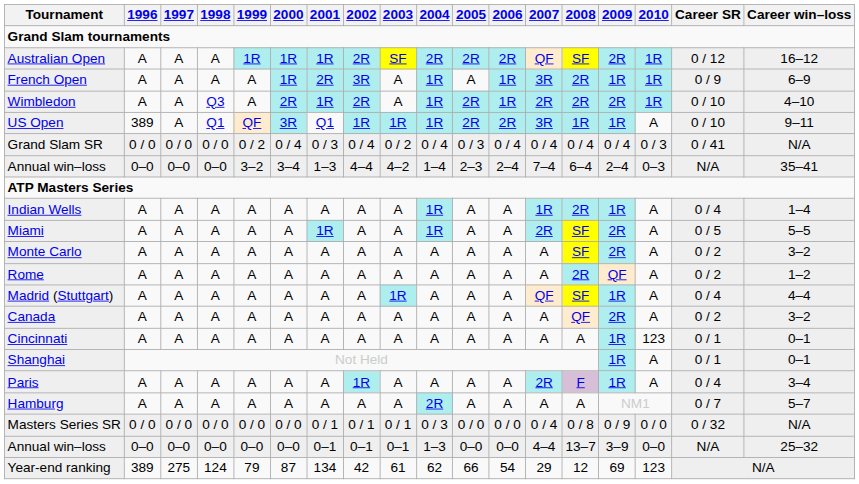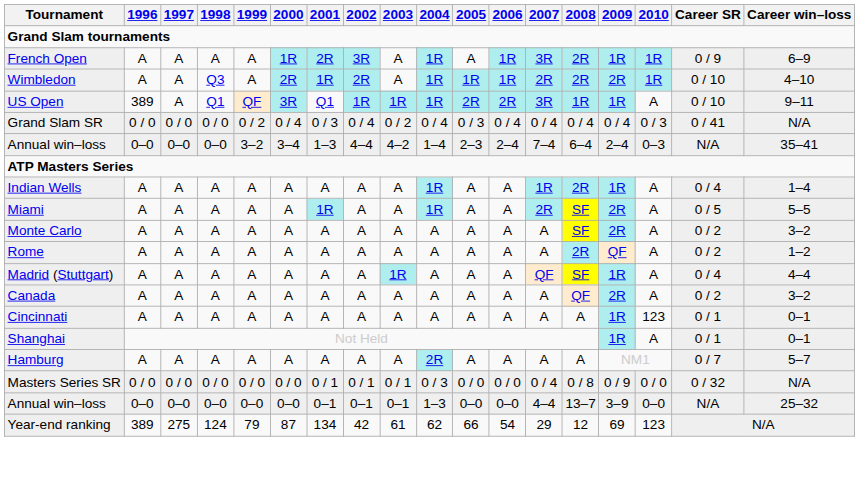- row: Australian Open | A | A | A | 1R | 1R | 1R | 2R | SF | 2R | 2R | 2R | QF | SF | 2R | 1R | 0 / 12 | 16–12
Wimbledon | 2005: 2R -> 1R
- row: Paris | A | A | A | A | A | A | 1R | A | A | A | A | 2R | F | 1R | A | 0 / 4 | 3–4
